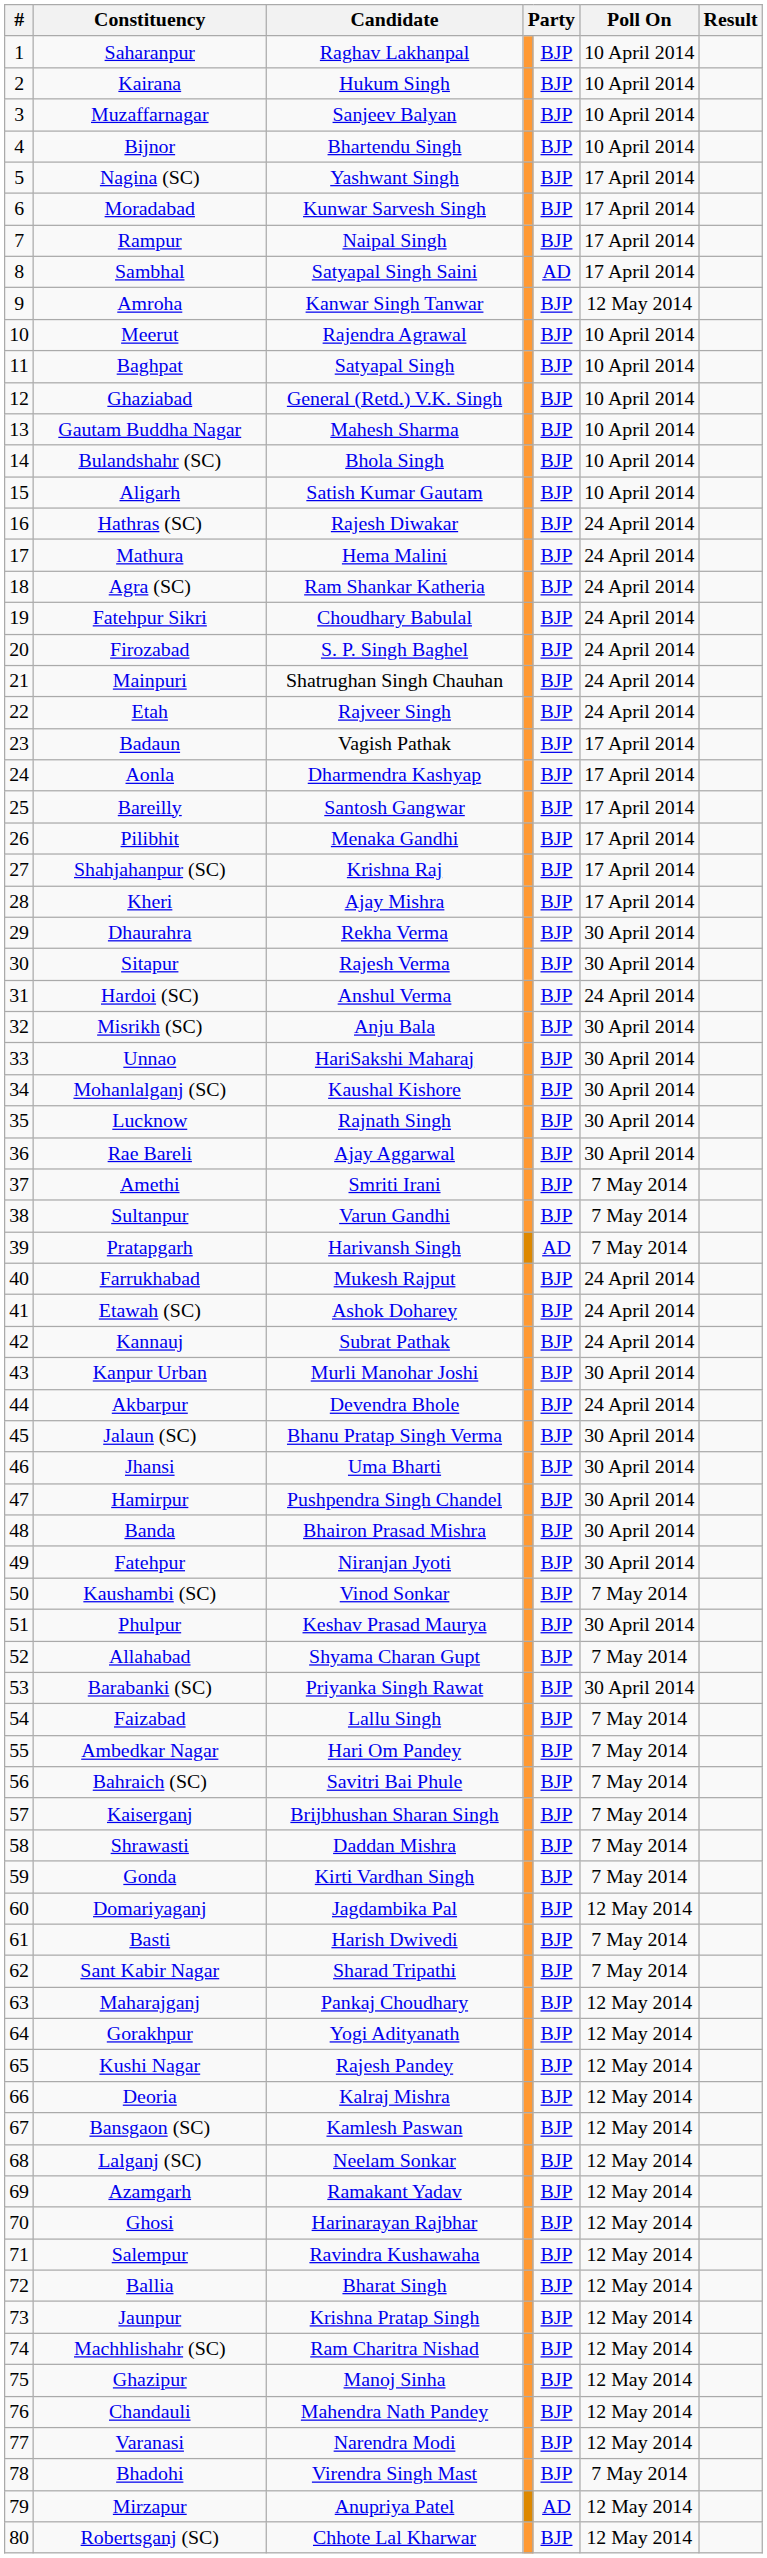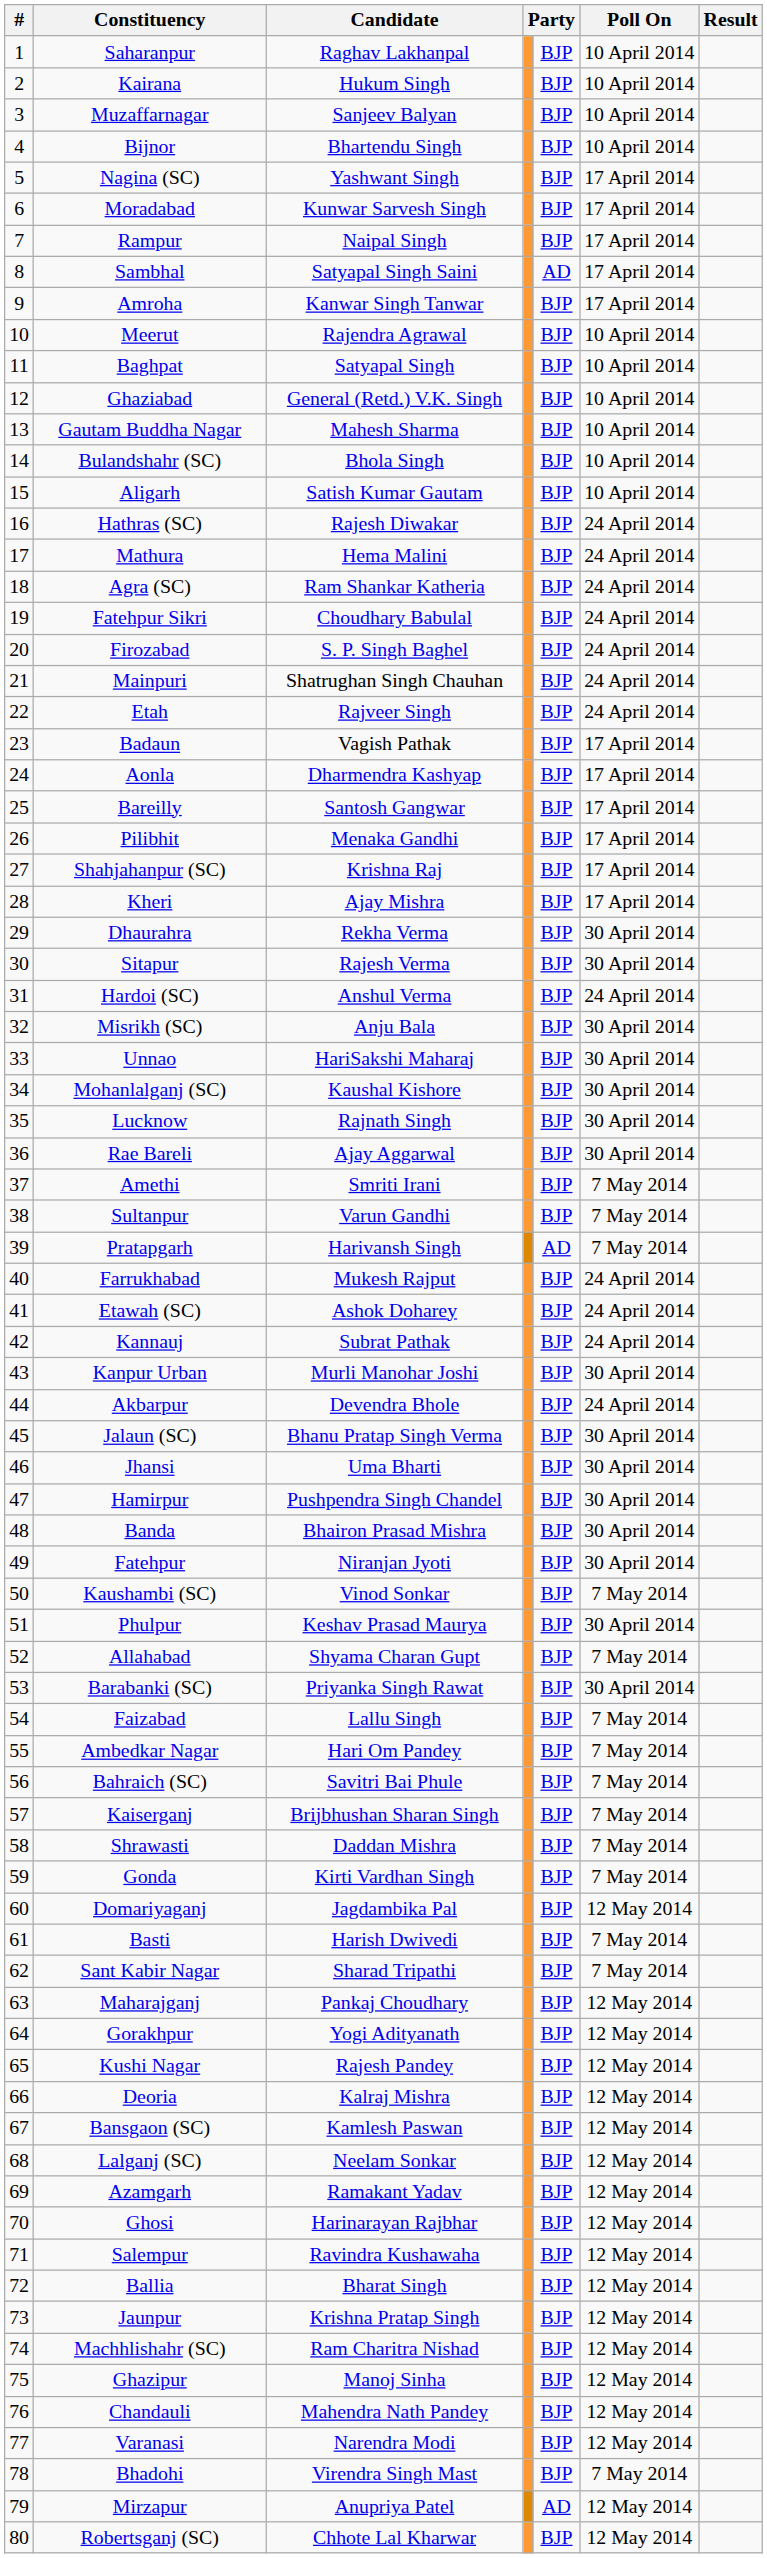Amroha | Poll On: 12 May 2014 -> 17 April 2014
